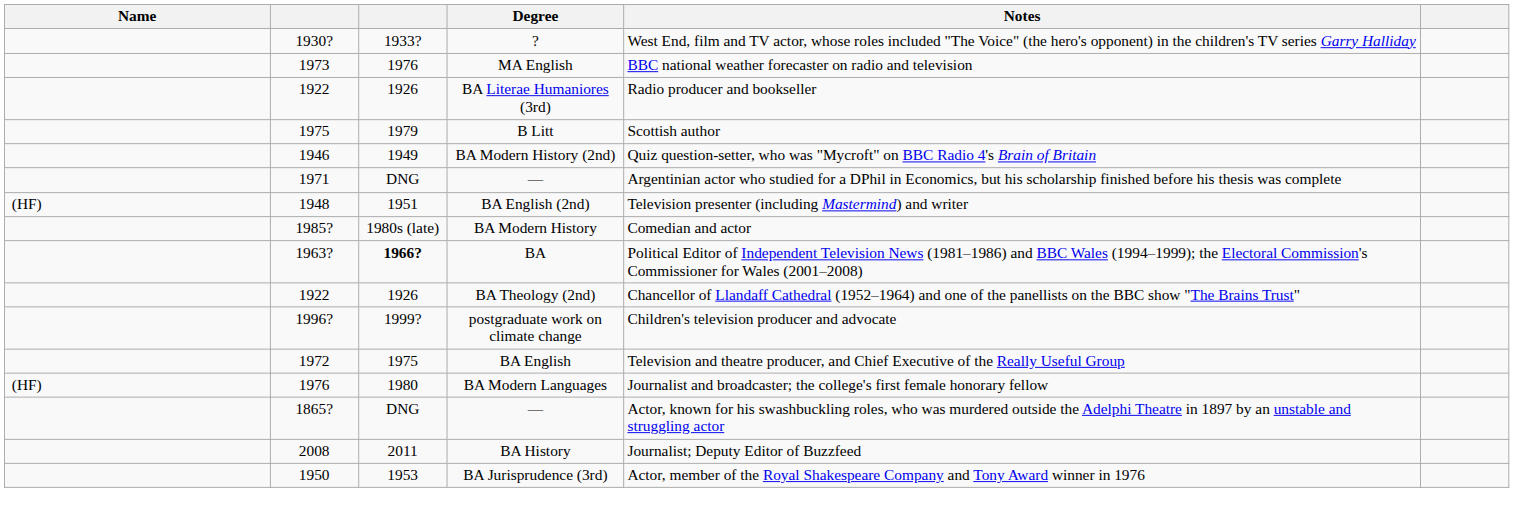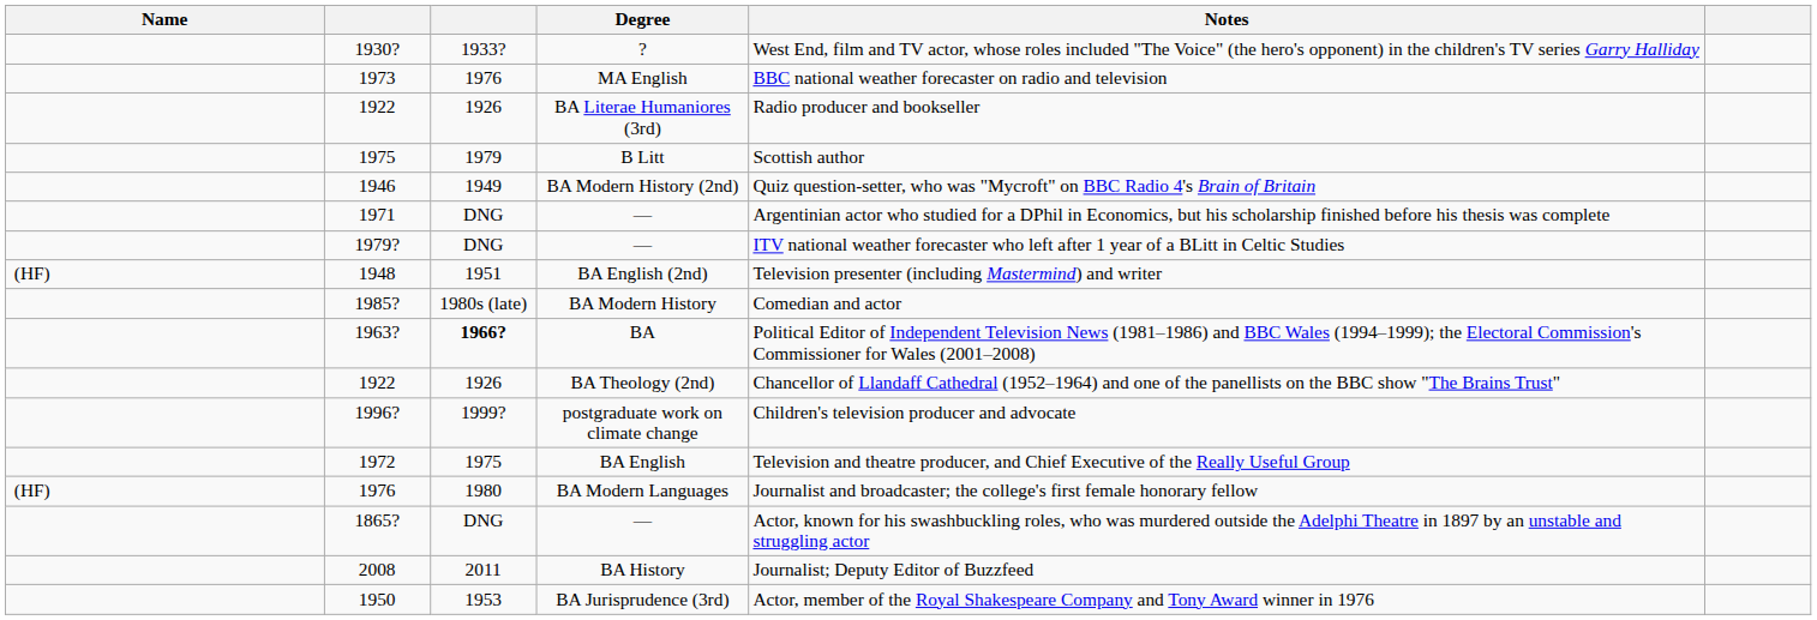+ row: 1979? | DNG | — | ITV national weather forecaster who left after 1 year of a BLitt in Celtic Studies
